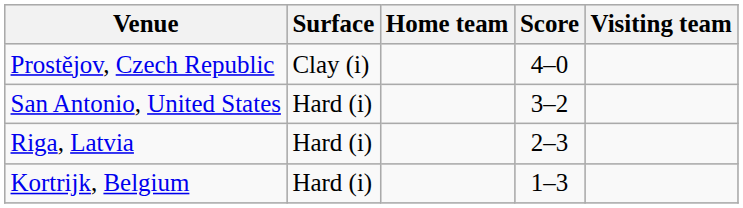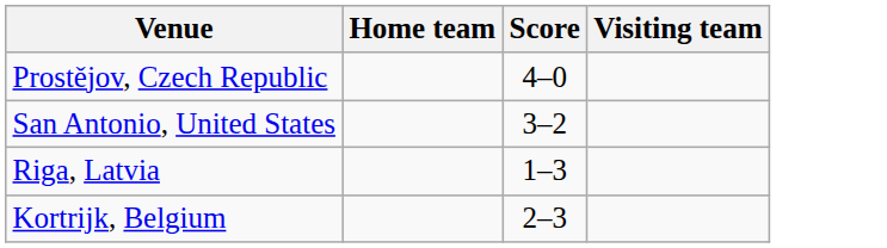- column: Surface | Clay (i) | Hard (i) | Hard (i) | Hard (i)
Riga, Latvia | Score: 2–3 -> 1–3
Kortrijk, Belgium | Score: 1–3 -> 2–3
